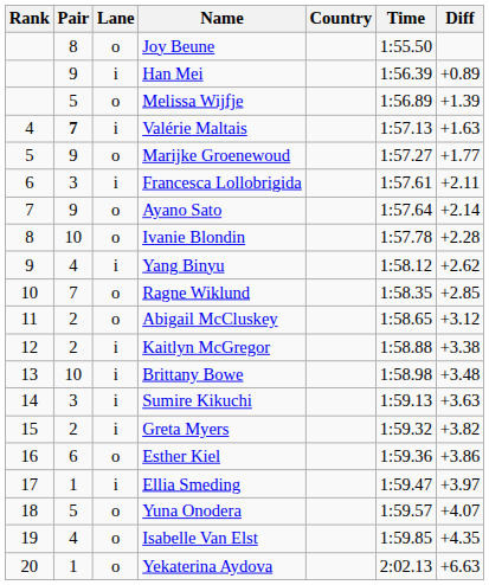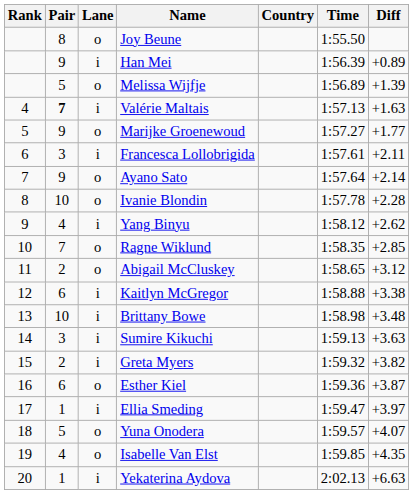Kaitlyn McGregor | Pair: 2 -> 6
Esther Kiel | Diff: +3.86 -> +3.87
Yekaterina Aydova | Lane: o -> i
